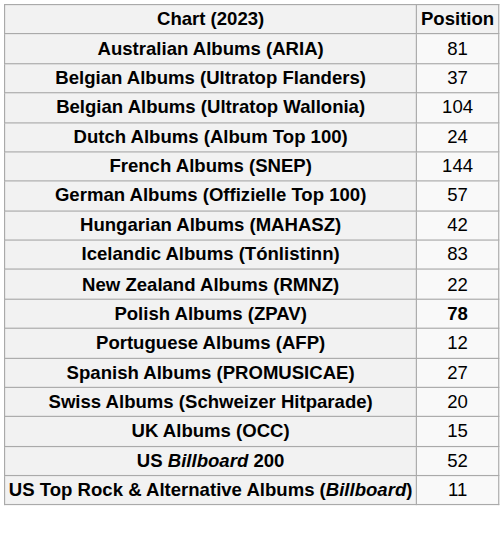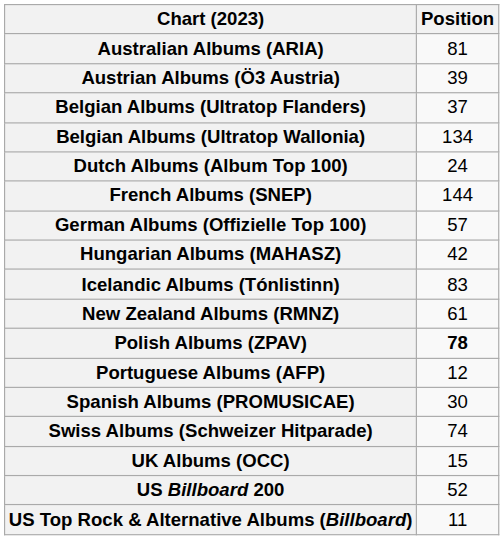+ row: Austrian Albums (Ö3 Austria) | 39
Belgian Albums (Ultratop Wallonia) | Position: 104 -> 134
New Zealand Albums (RMNZ) | Position: 22 -> 61
Spanish Albums (PROMUSICAE) | Position: 27 -> 30
Swiss Albums (Schweizer Hitparade) | Position: 20 -> 74
